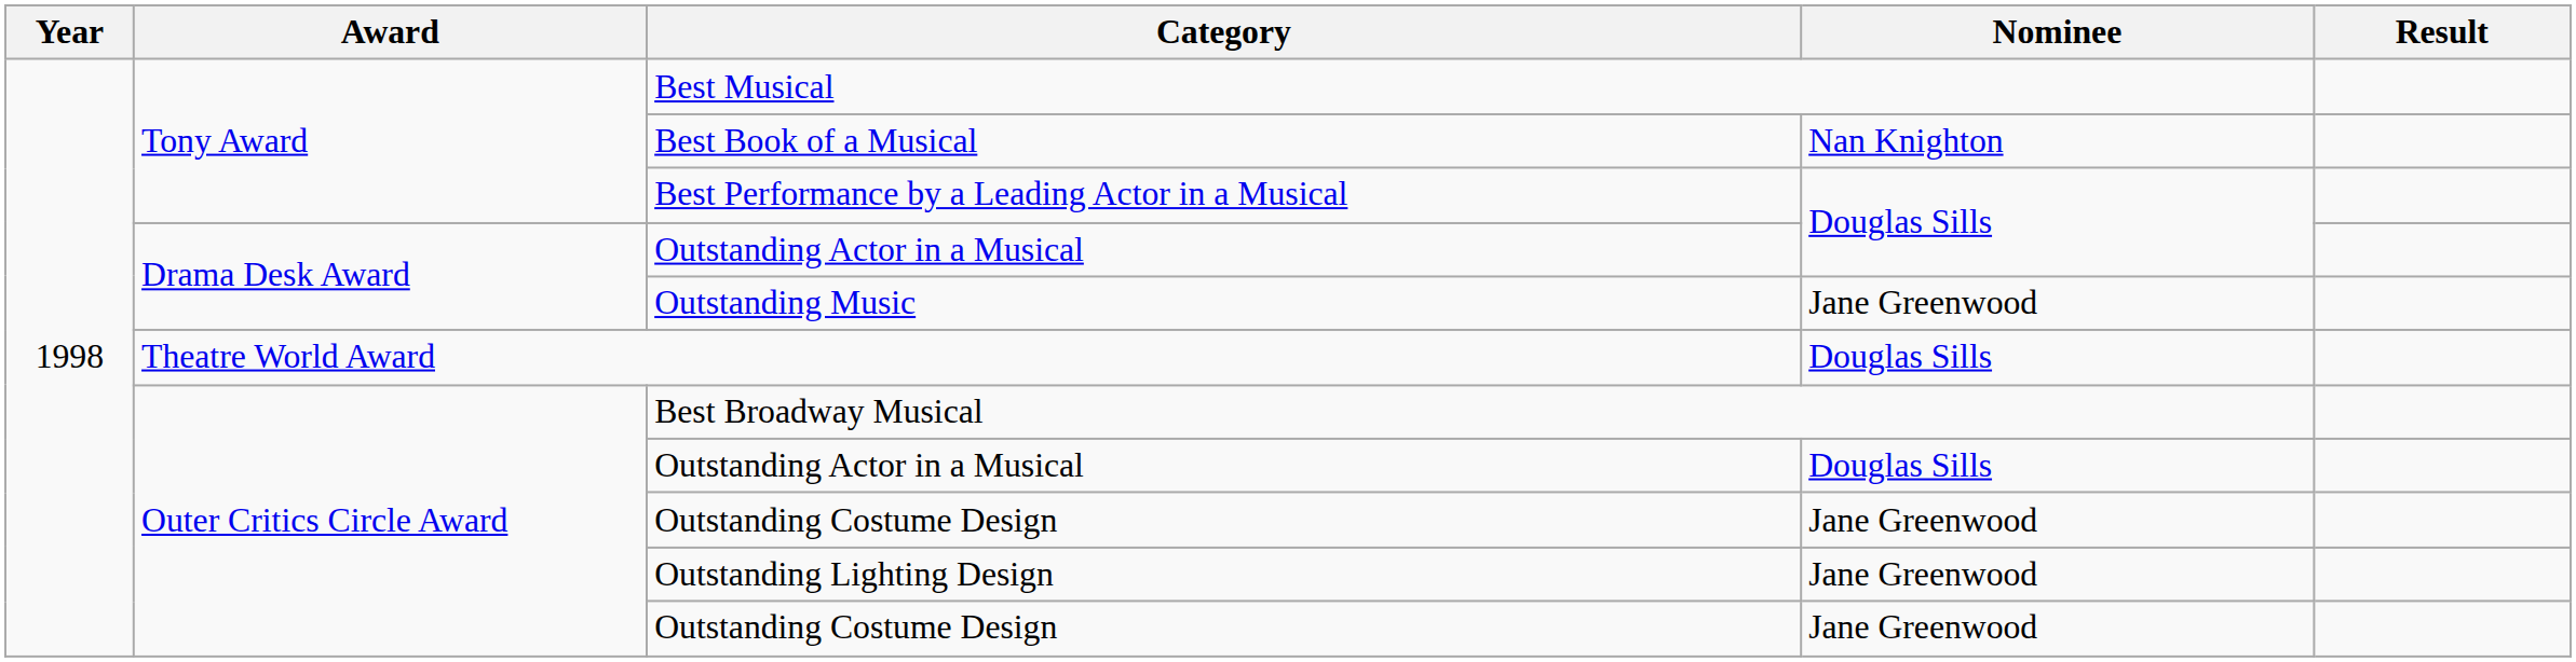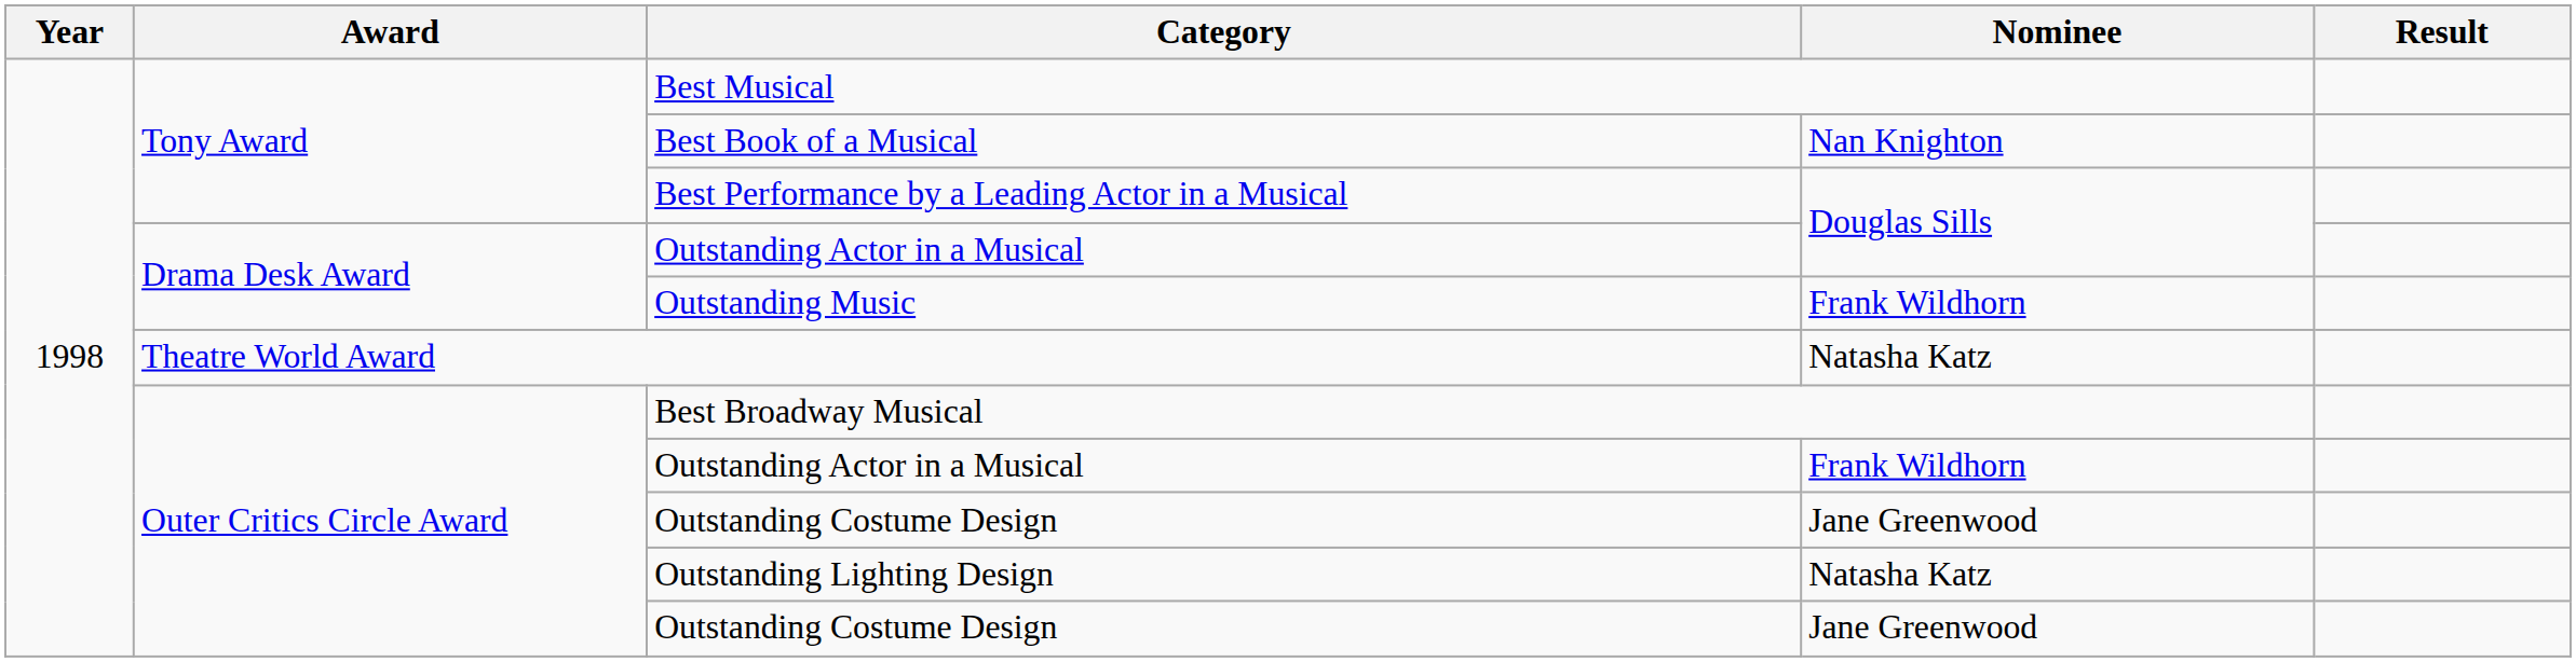Outstanding Music | Nominee: Jane Greenwood -> Frank Wildhorn
Theatre World Award | Nominee: Douglas Sills -> Natasha Katz
Outer Critics Circle Award / Outstanding Actor in a Musical | Nominee: Douglas Sills -> Frank Wildhorn
Outstanding Lighting Design | Nominee: Jane Greenwood -> Natasha Katz
